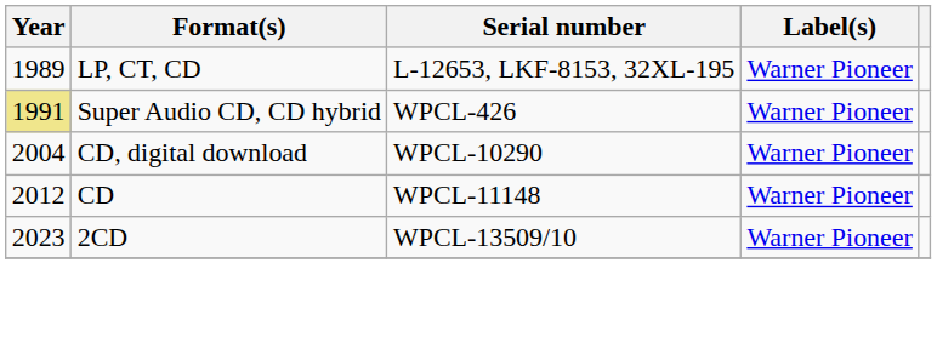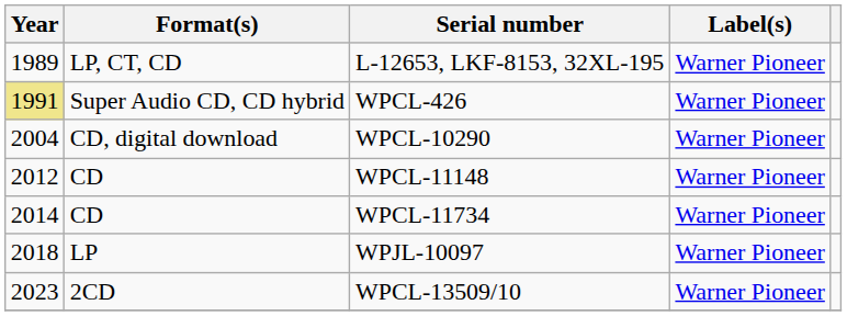+ row: 2014 | CD | WPCL-11734 | Warner Pioneer
+ row: 2018 | LP | WPJL-10097 | Warner Pioneer
